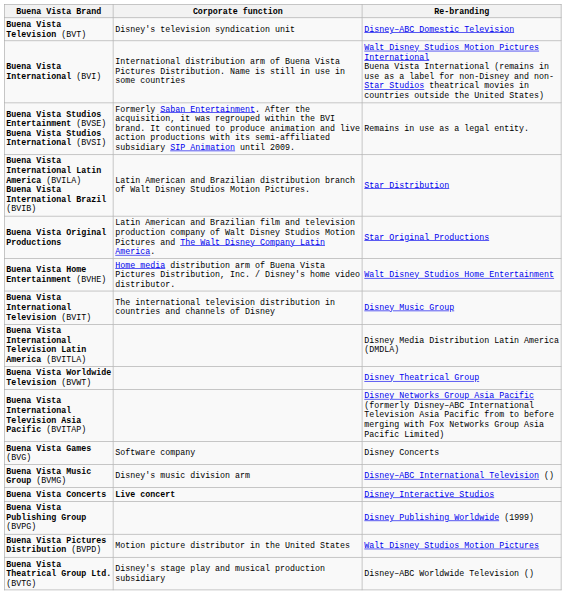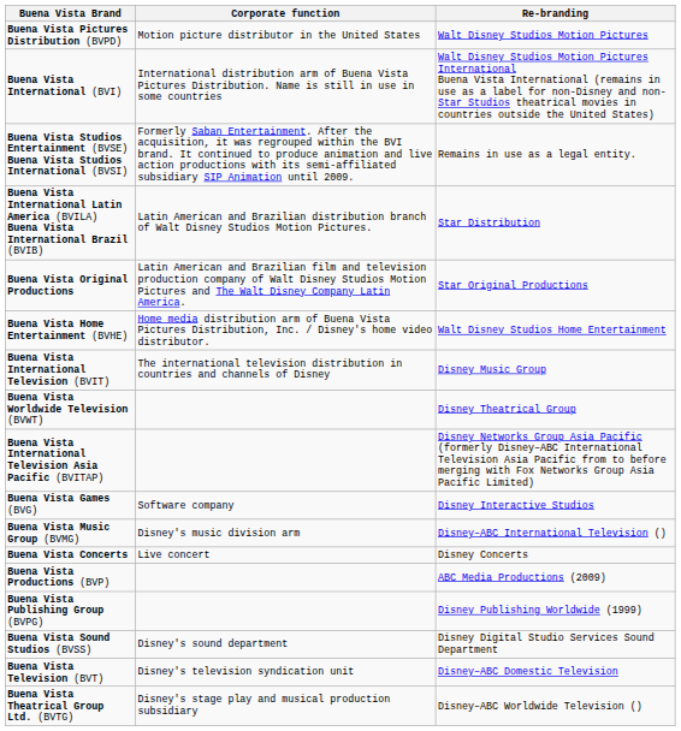rows swapped: Buena Vista Pictures Distribution (BVPD) <-> Buena Vista Television (BVT)
- row: Buena Vista International Television Latin America (BVITLA) | Disney Media Distribution Latin America (DMDLA)
Buena Vista Games (BVG) | Re-branding: Disney Concerts -> Disney Interactive Studios
Buena Vista Concerts | Corporate function: bold -> normal
Buena Vista Concerts | Re-branding: Disney Interactive Studios -> Disney Concerts
+ row: Buena Vista Productions (BVP) | ABC Media Productions (2009)
+ row: Buena Vista Sound Studios (BVSS) | Disney's sound department | Disney Digital Studio Services Sound Department
